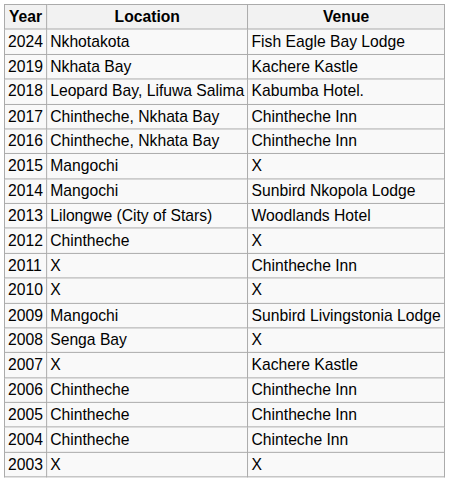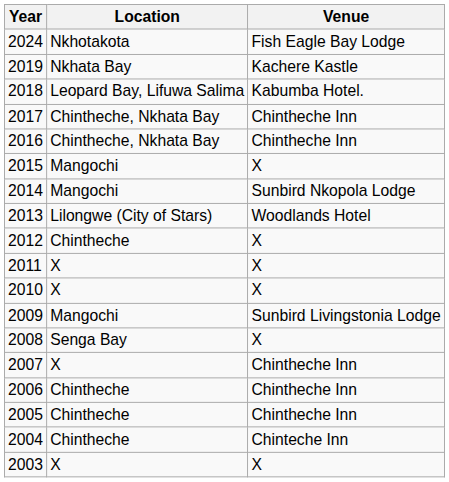2011 | Venue: Chintheche Inn -> X
2007 | Venue: Kachere Kastle -> Chintheche Inn
